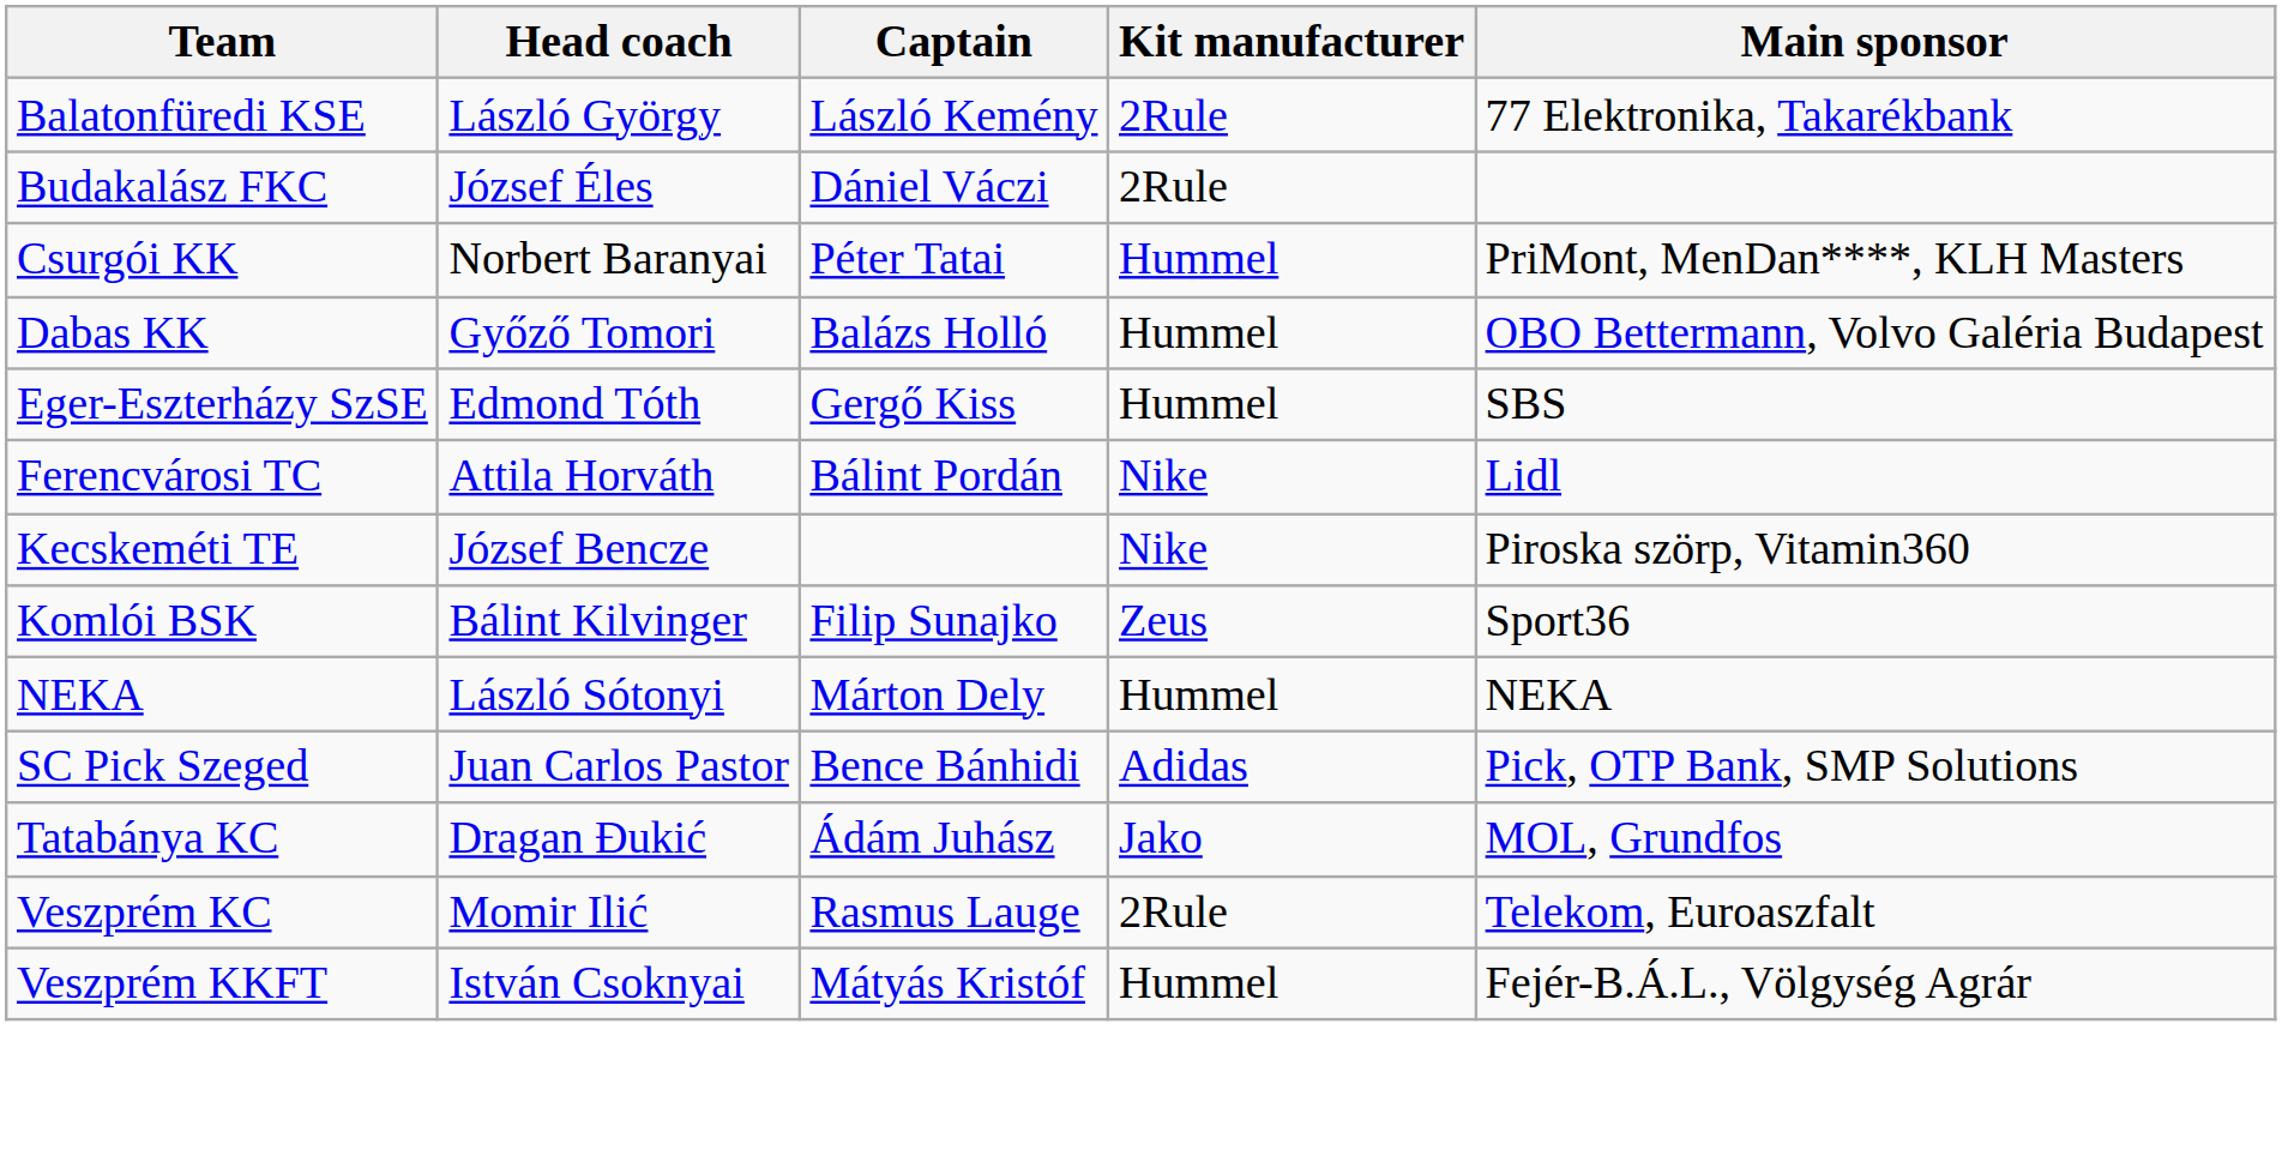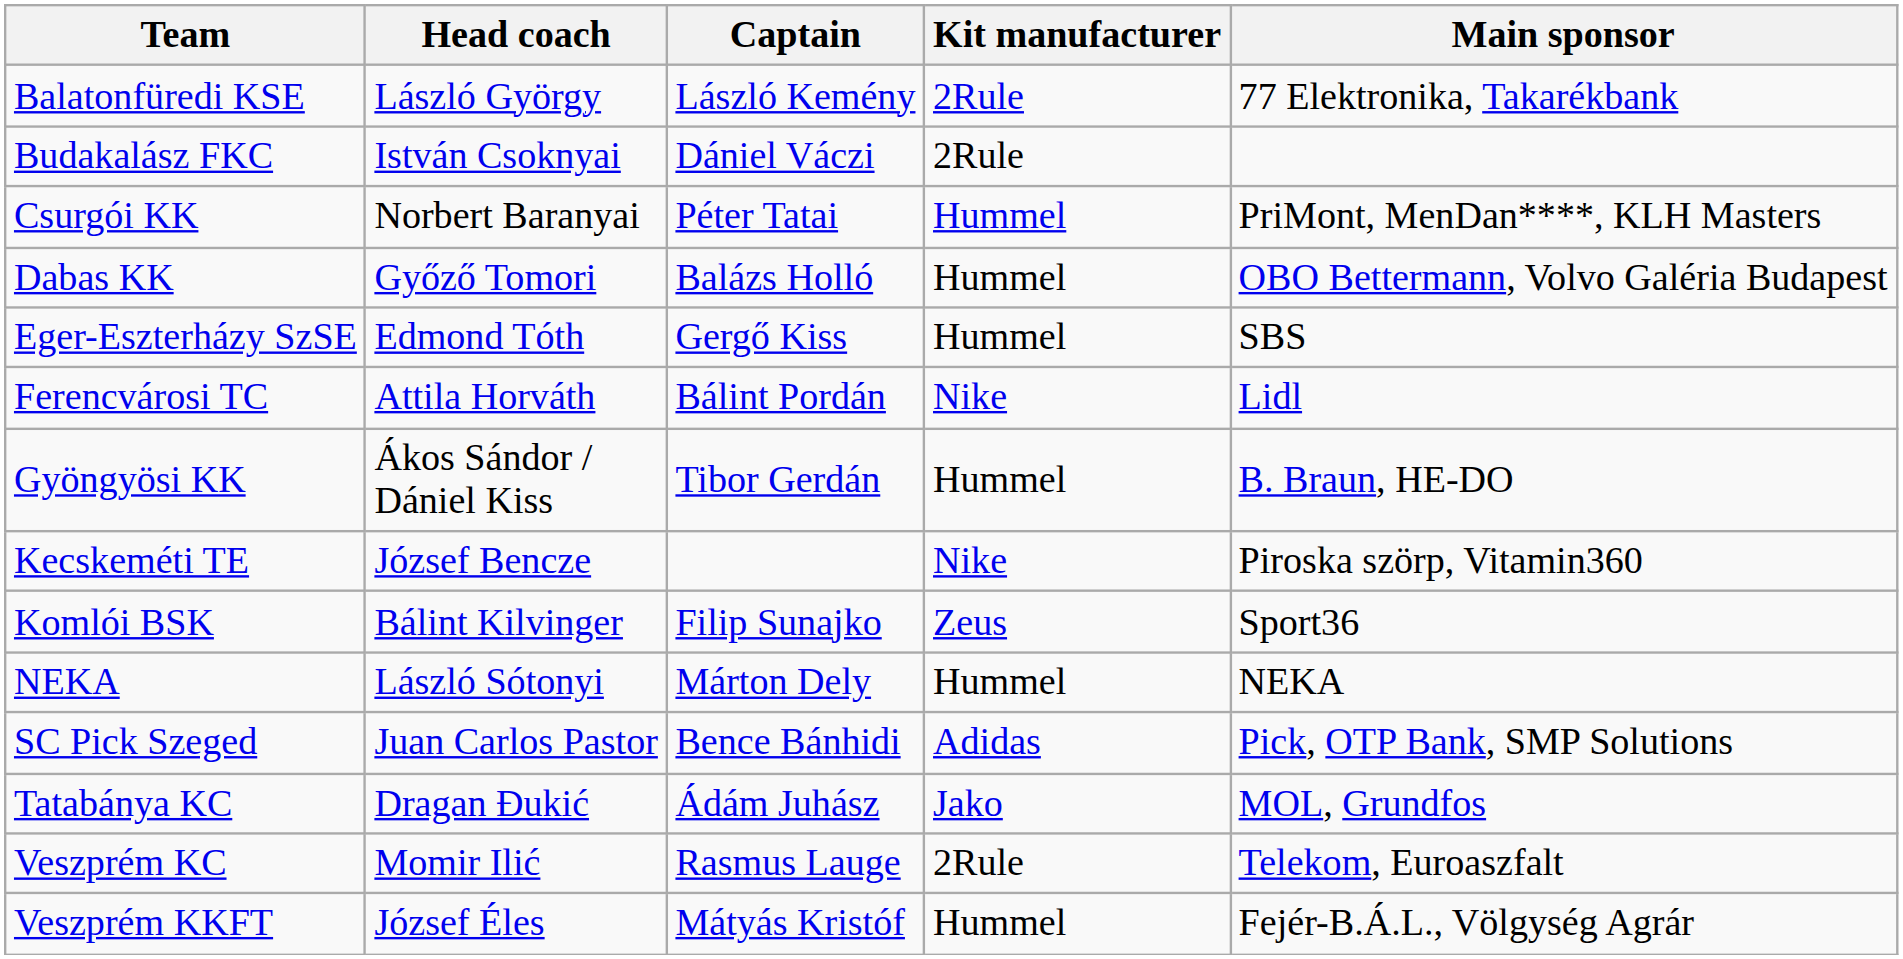Budakalász FKC | Head coach: József Éles -> István Csoknyai
+ row: Gyöngyösi KK | Ákos Sándor / Dániel Kiss | Tibor Gerdán | Hummel | B. Braun, HE-DO
Veszprém KKFT | Head coach: István Csoknyai -> József Éles
